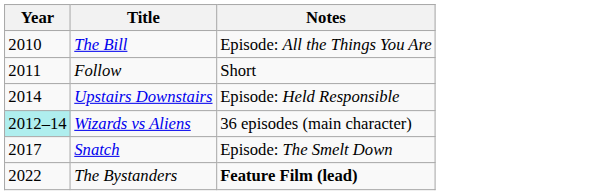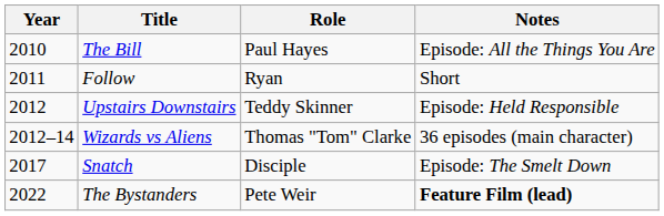+ column: Role | Paul Hayes | Ryan | Teddy Skinner | Thomas "Tom" Clarke | Disciple | Pete Weir
Upstairs Downstairs | Year: 2014 -> 2012
Wizards vs Aliens | Year: paleturquoise background -> no background
